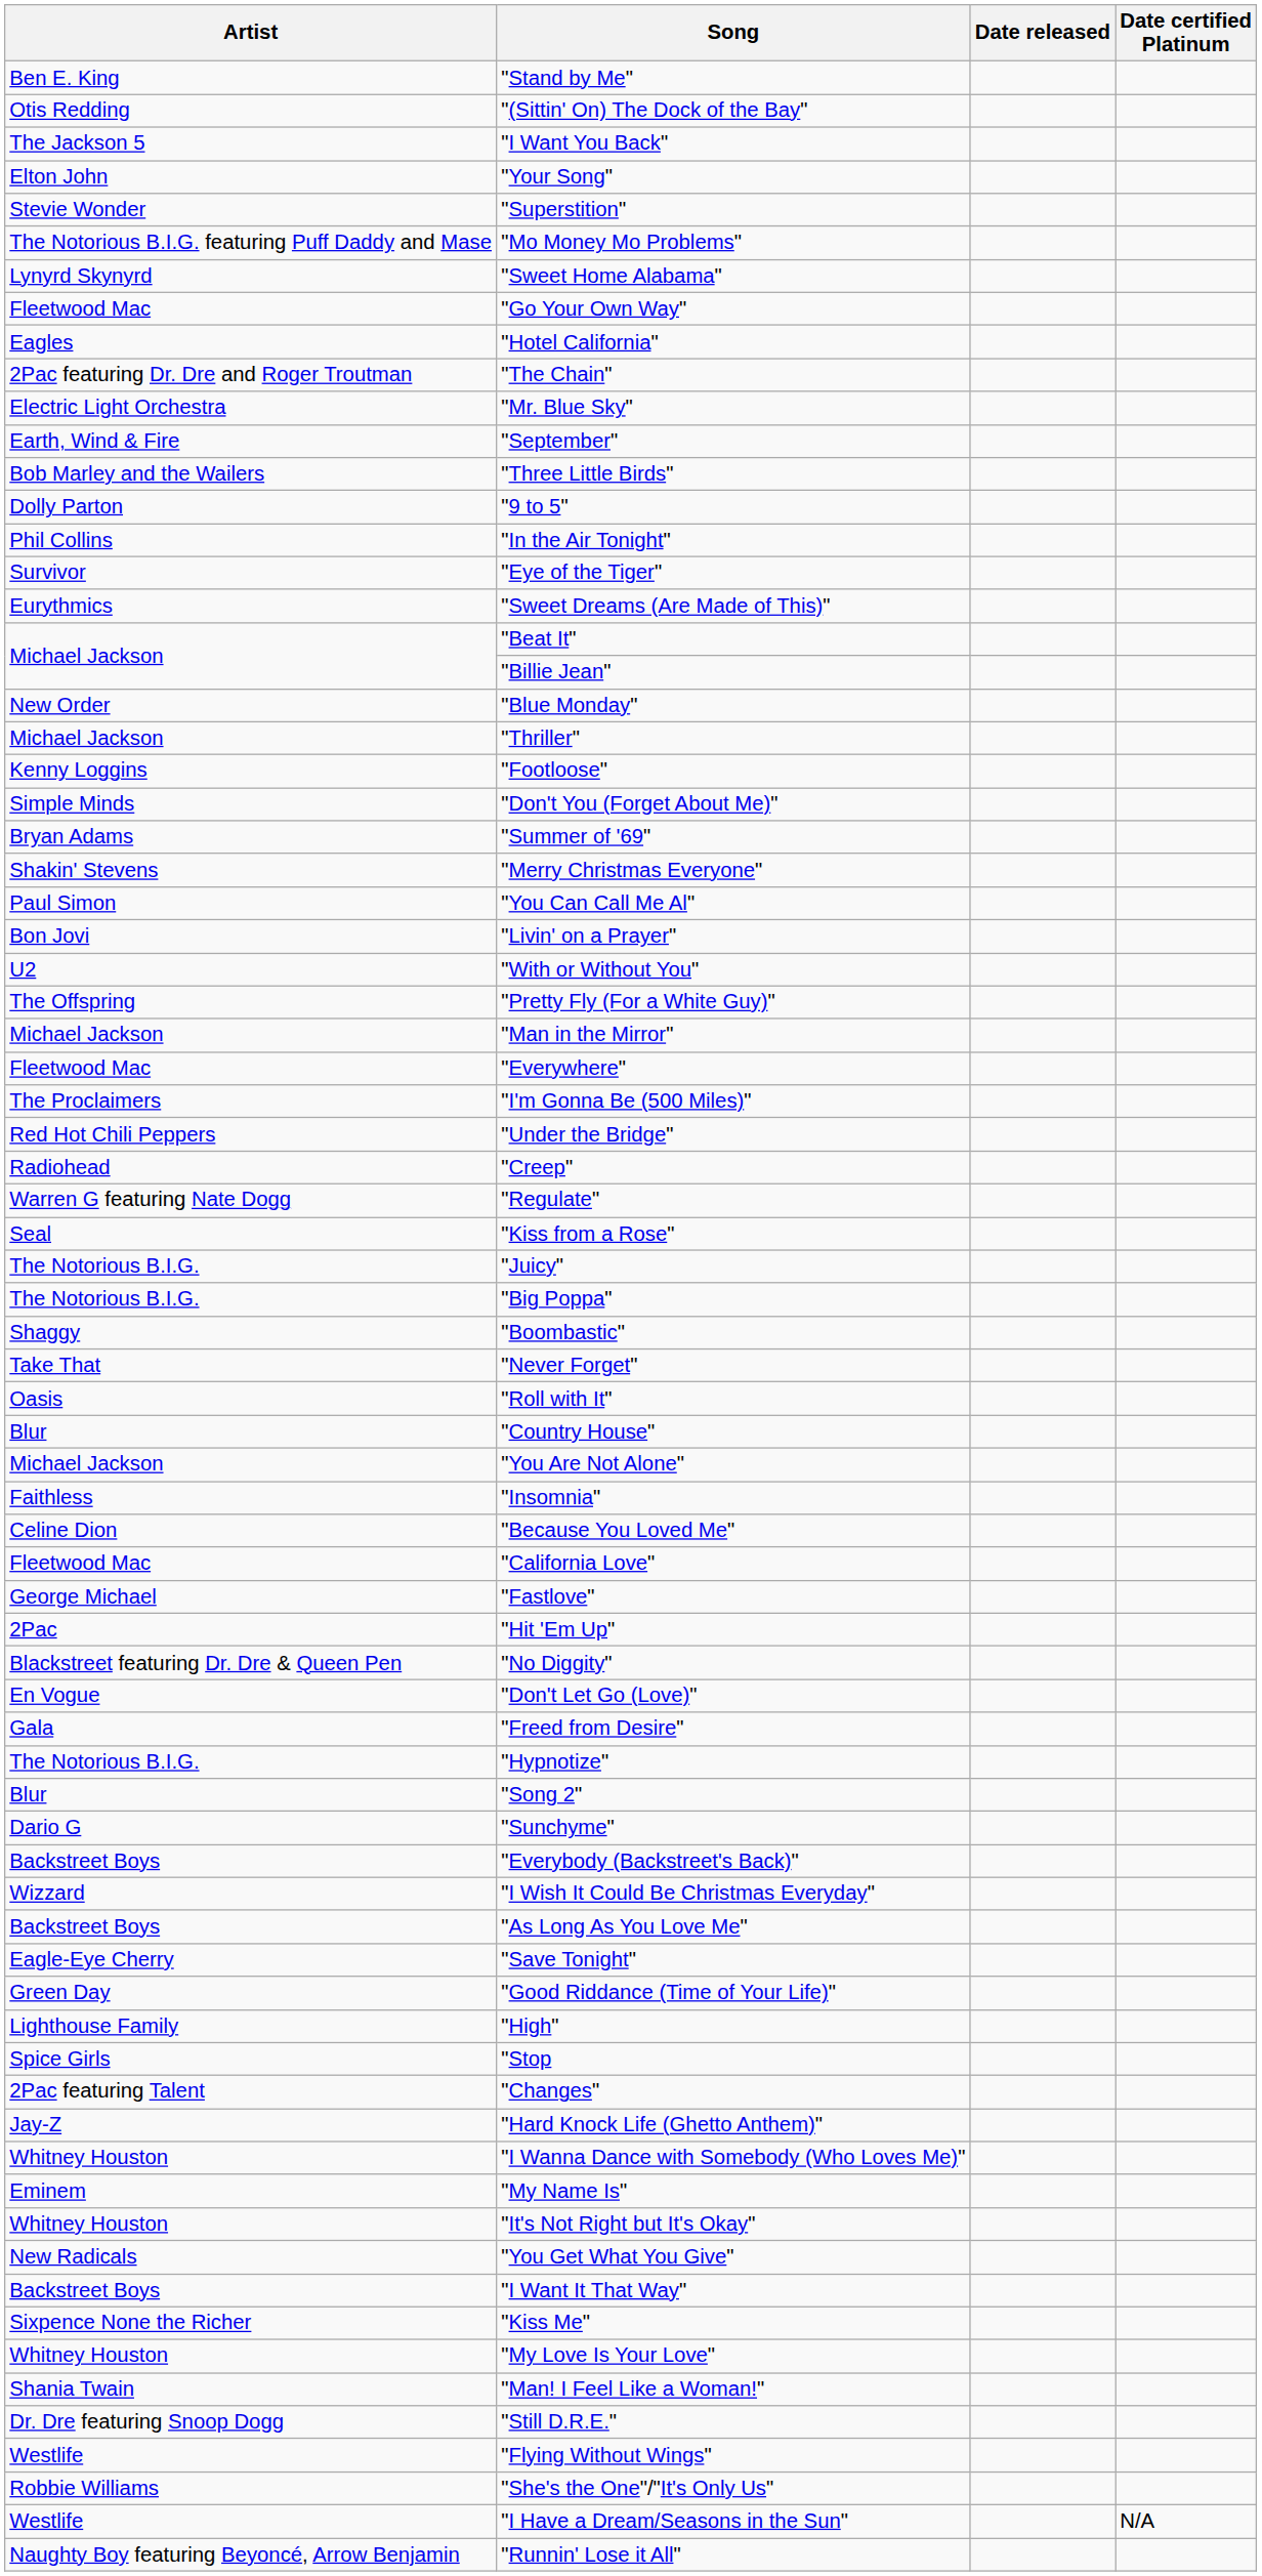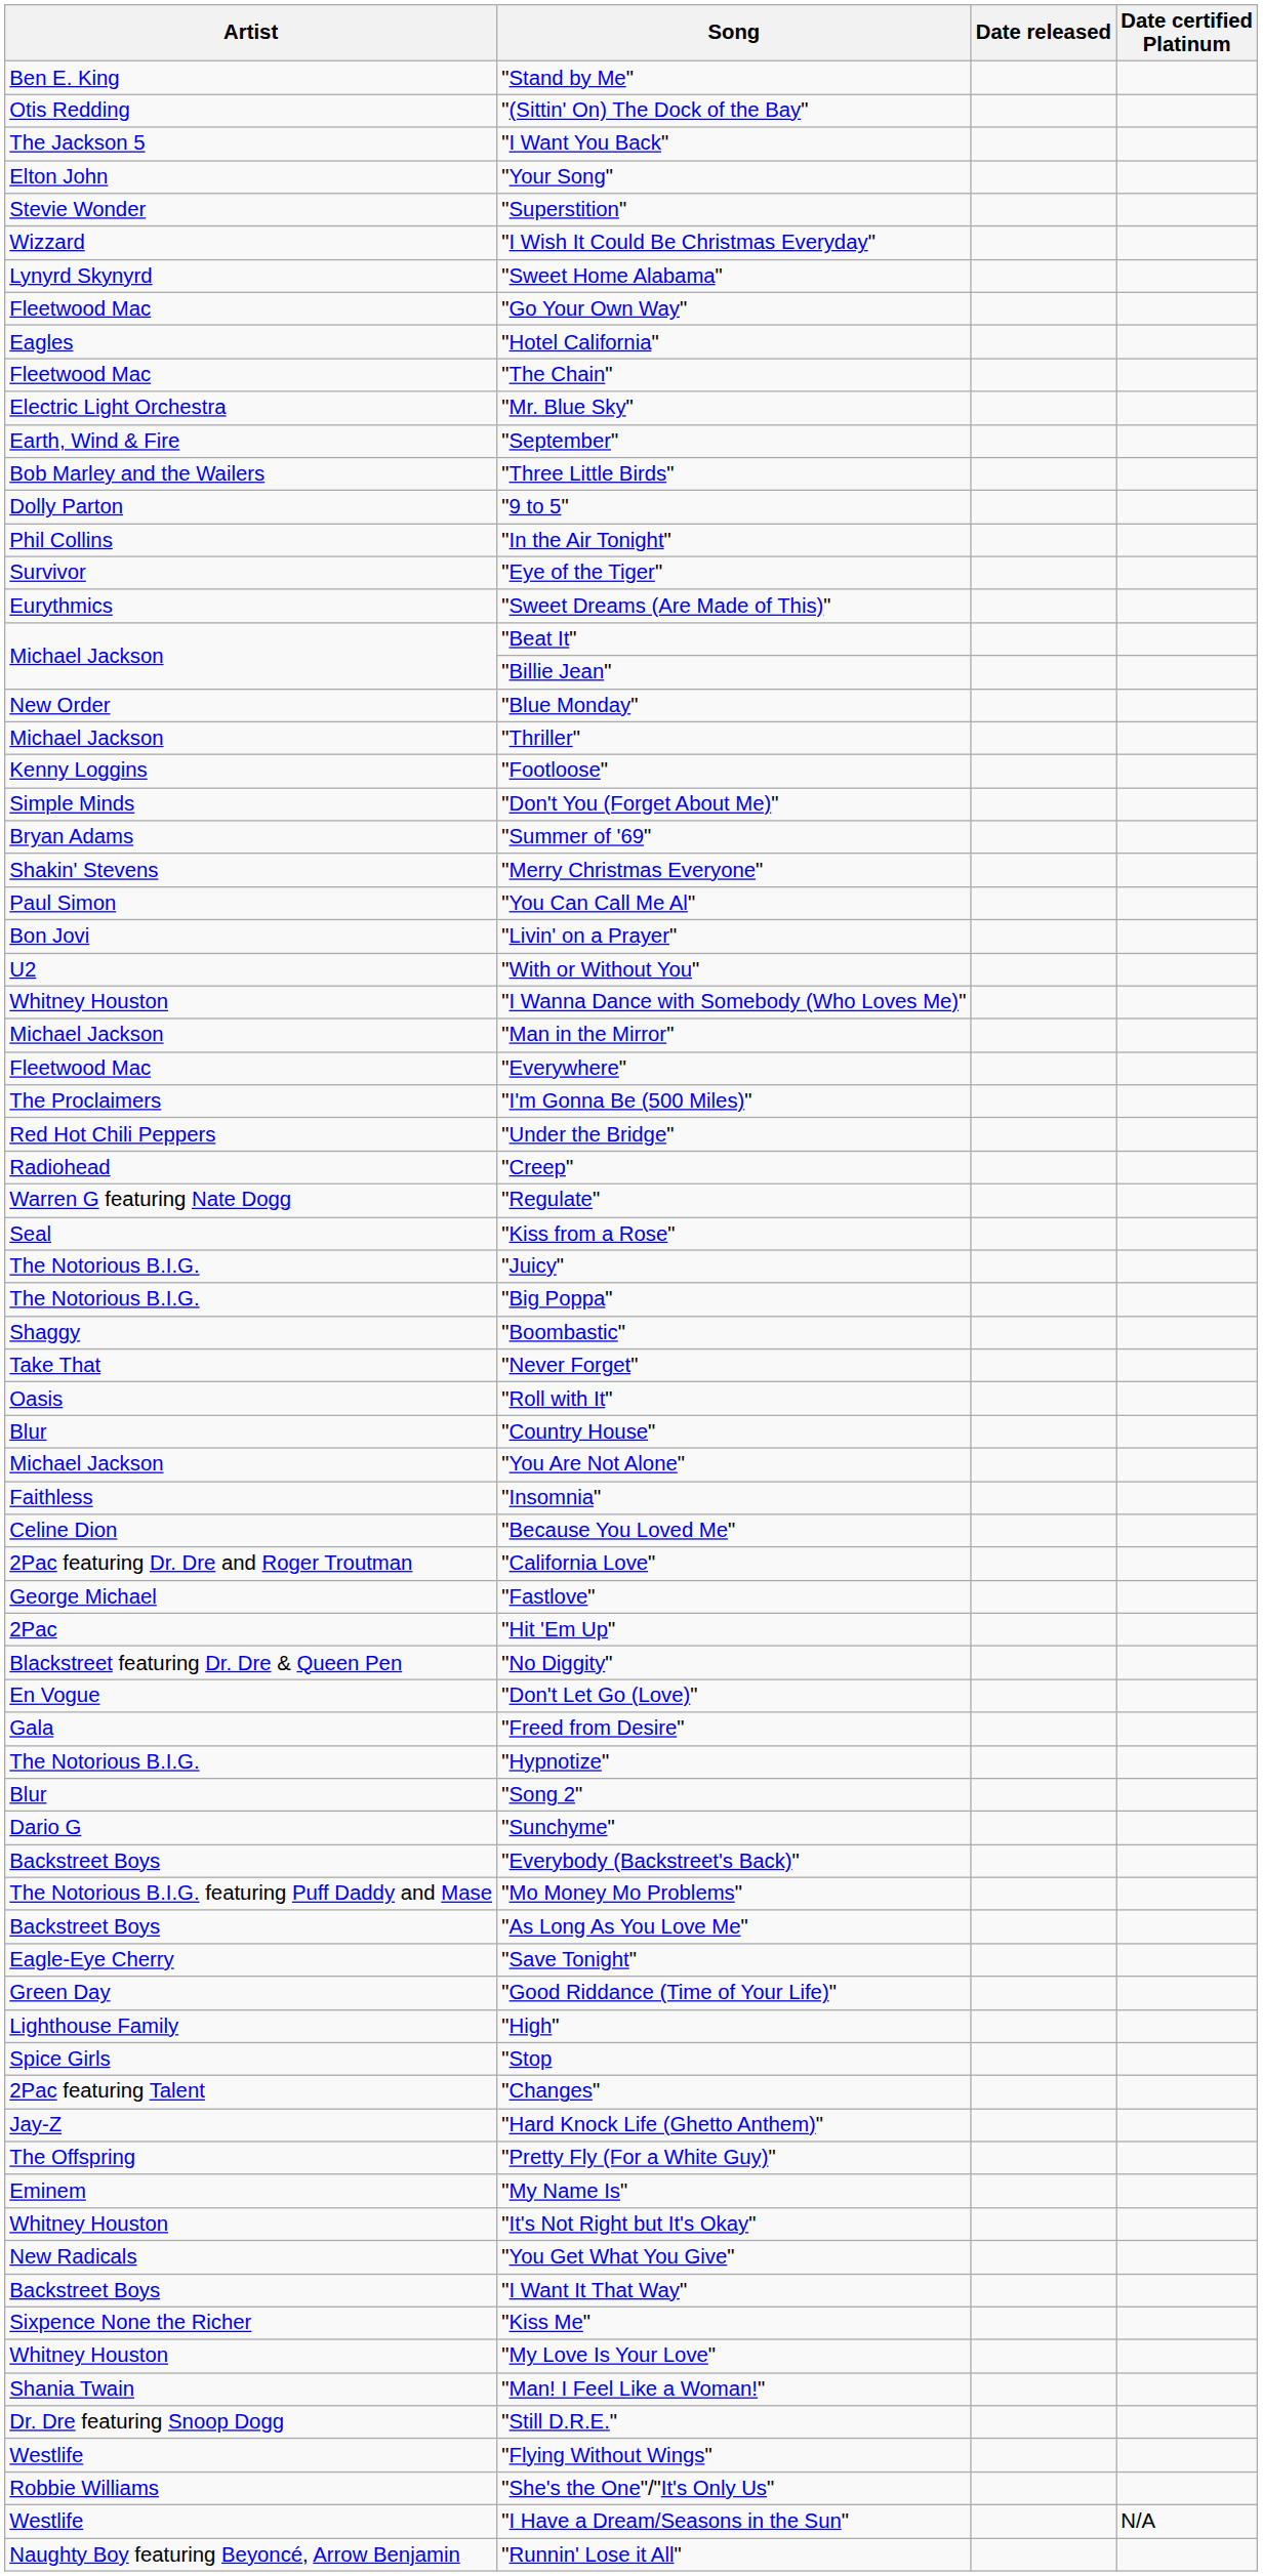rows swapped: "I Wish It Could Be Christmas Everyday" <-> "Mo Money Mo Problems"
"The Chain" | Artist: 2Pac featuring Dr. Dre and Roger Troutman -> Fleetwood Mac
rows swapped: "I Wanna Dance with Somebody (Who Loves Me)" <-> "Pretty Fly (For a White Guy)"
"California Love" | Artist: Fleetwood Mac -> 2Pac featuring Dr. Dre and Roger Troutman
